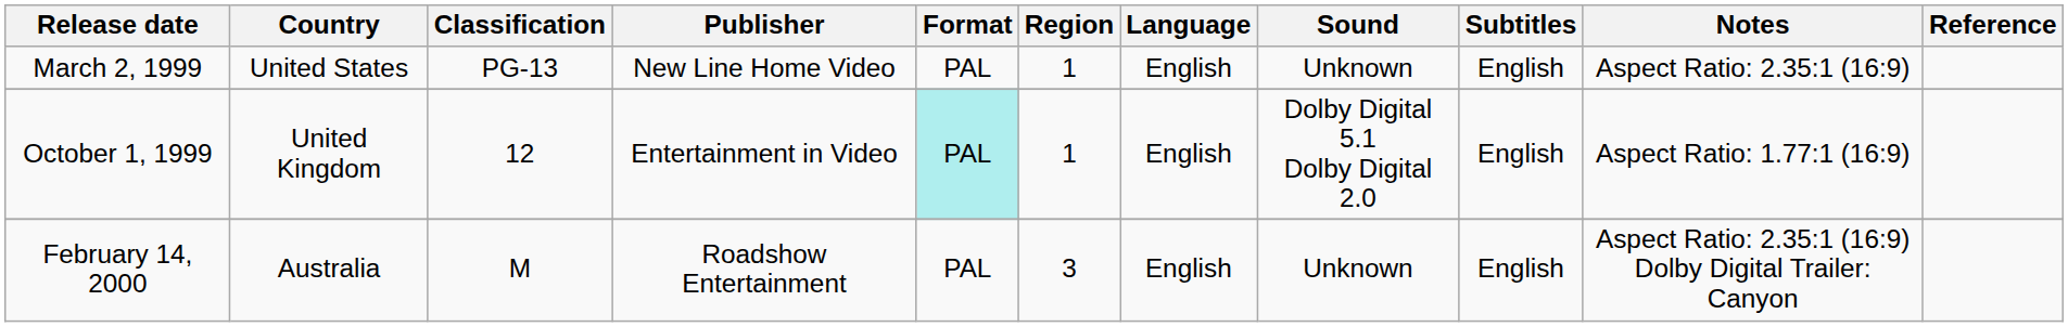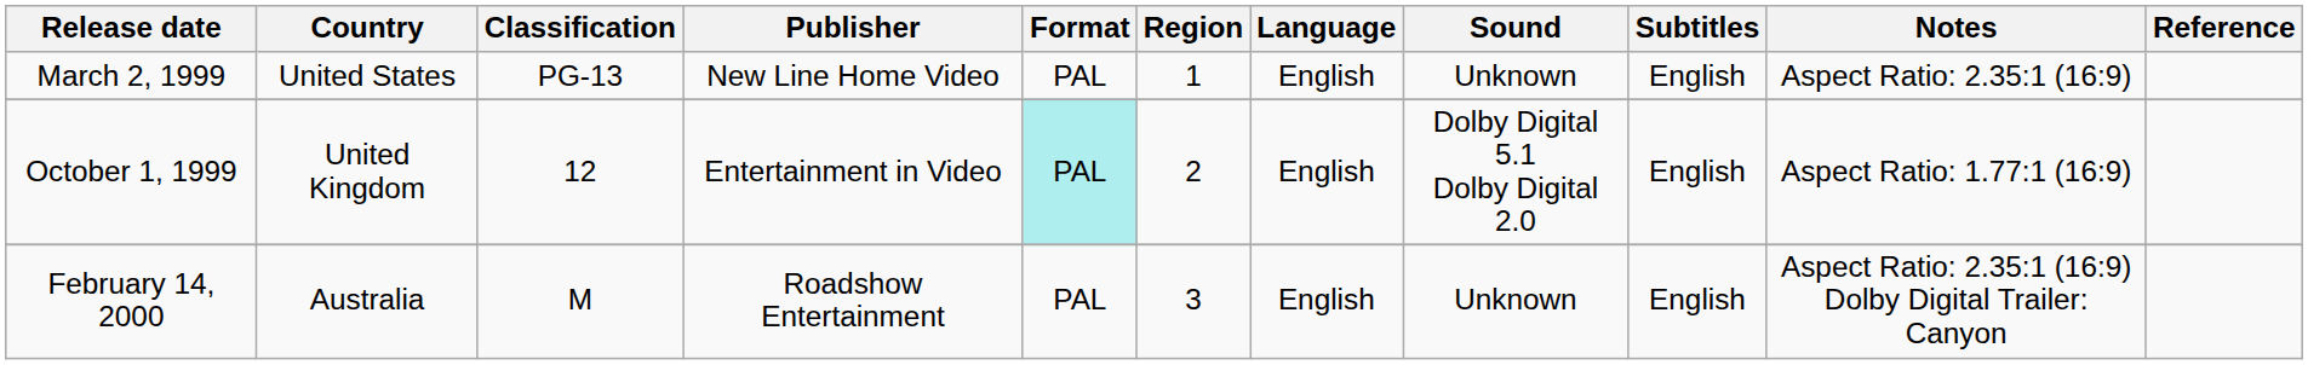October 1, 1999 | Region: 1 -> 2
